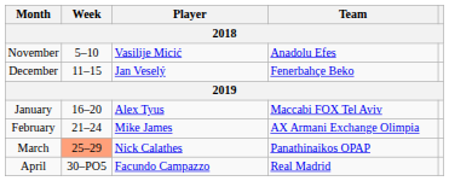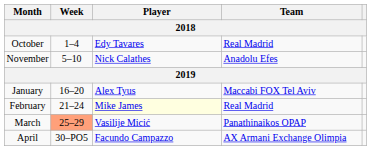+ row: October | 1–4 | Edy Tavares | Real Madrid
November | Player: Vasilije Micić -> Nick Calathes
- row: December | 11–15 | Jan Veselý | Fenerbahçe Beko
February | Player: no background -> lightyellow background
February | Team: AX Armani Exchange Olimpia -> Real Madrid
March | Player: Nick Calathes -> Vasilije Micić
April | Team: Real Madrid -> AX Armani Exchange Olimpia
